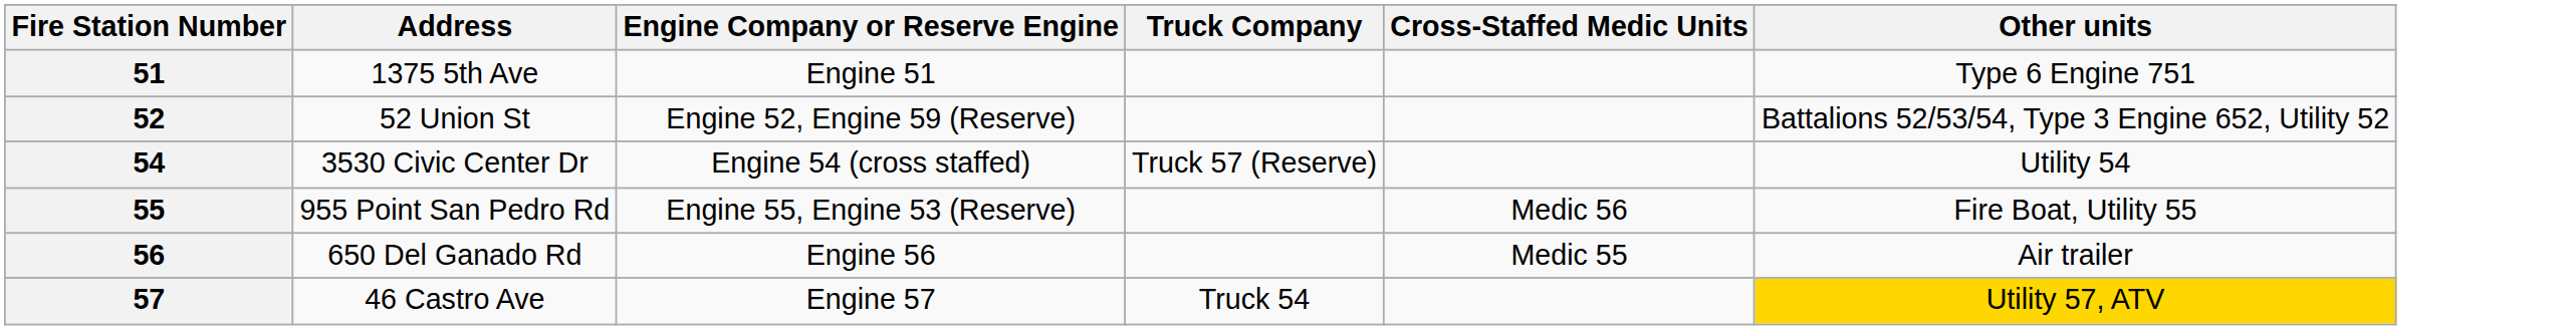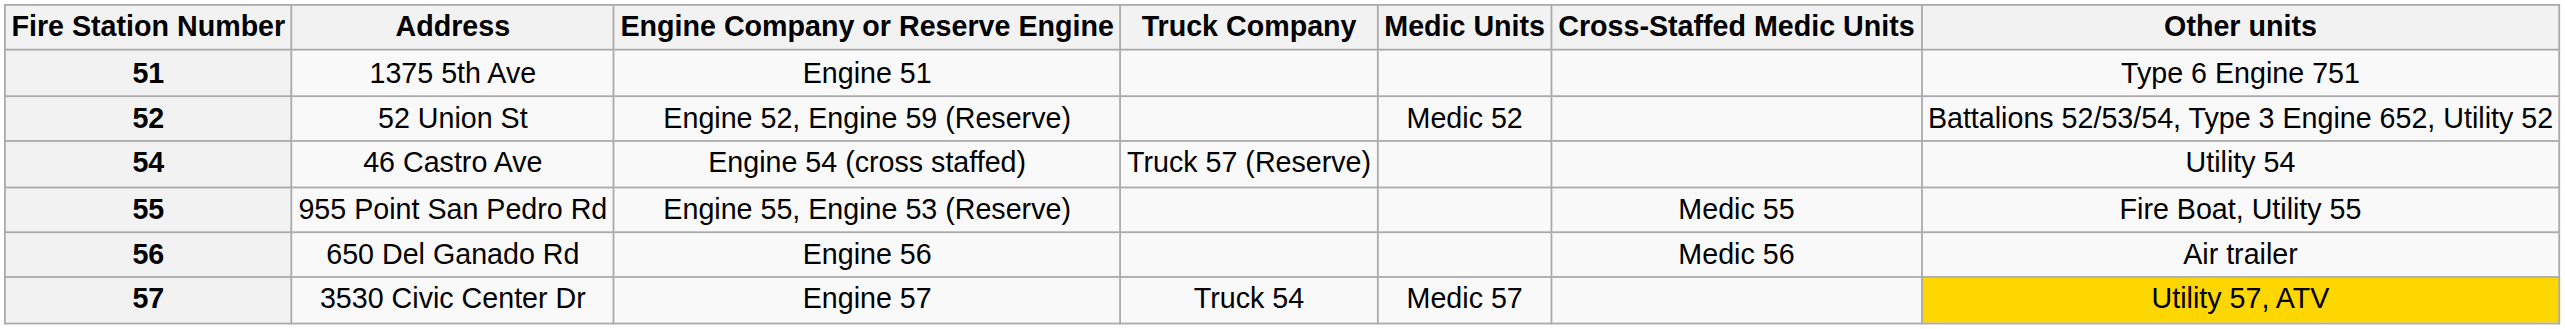+ column: Medic Units | Medic 52 | Medic 57
54 | Address: 3530 Civic Center Dr -> 46 Castro Ave
55 | Cross-Staffed Medic Units: Medic 56 -> Medic 55
56 | Cross-Staffed Medic Units: Medic 55 -> Medic 56
57 | Address: 46 Castro Ave -> 3530 Civic Center Dr
